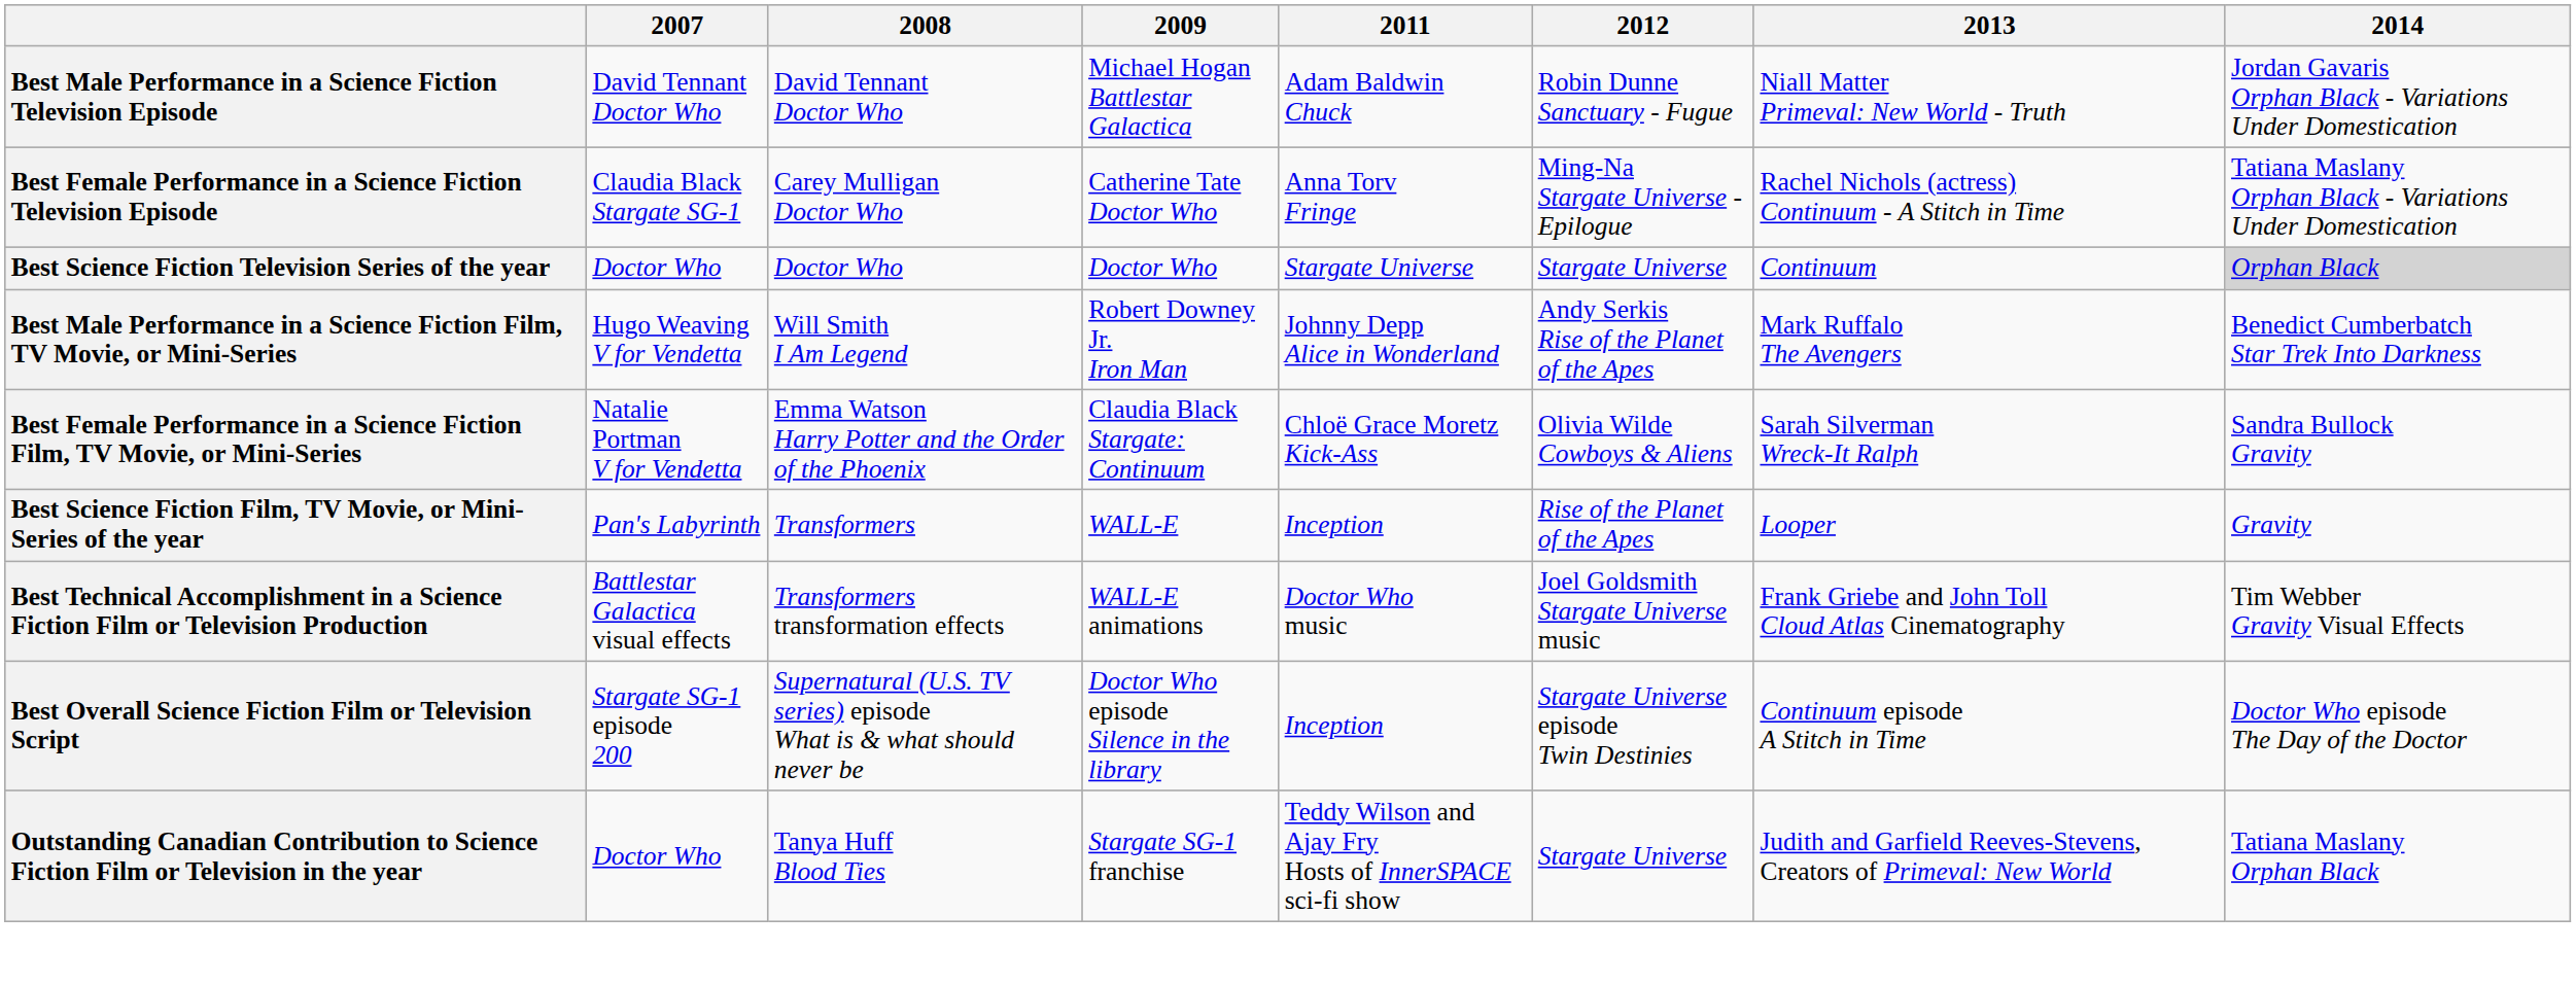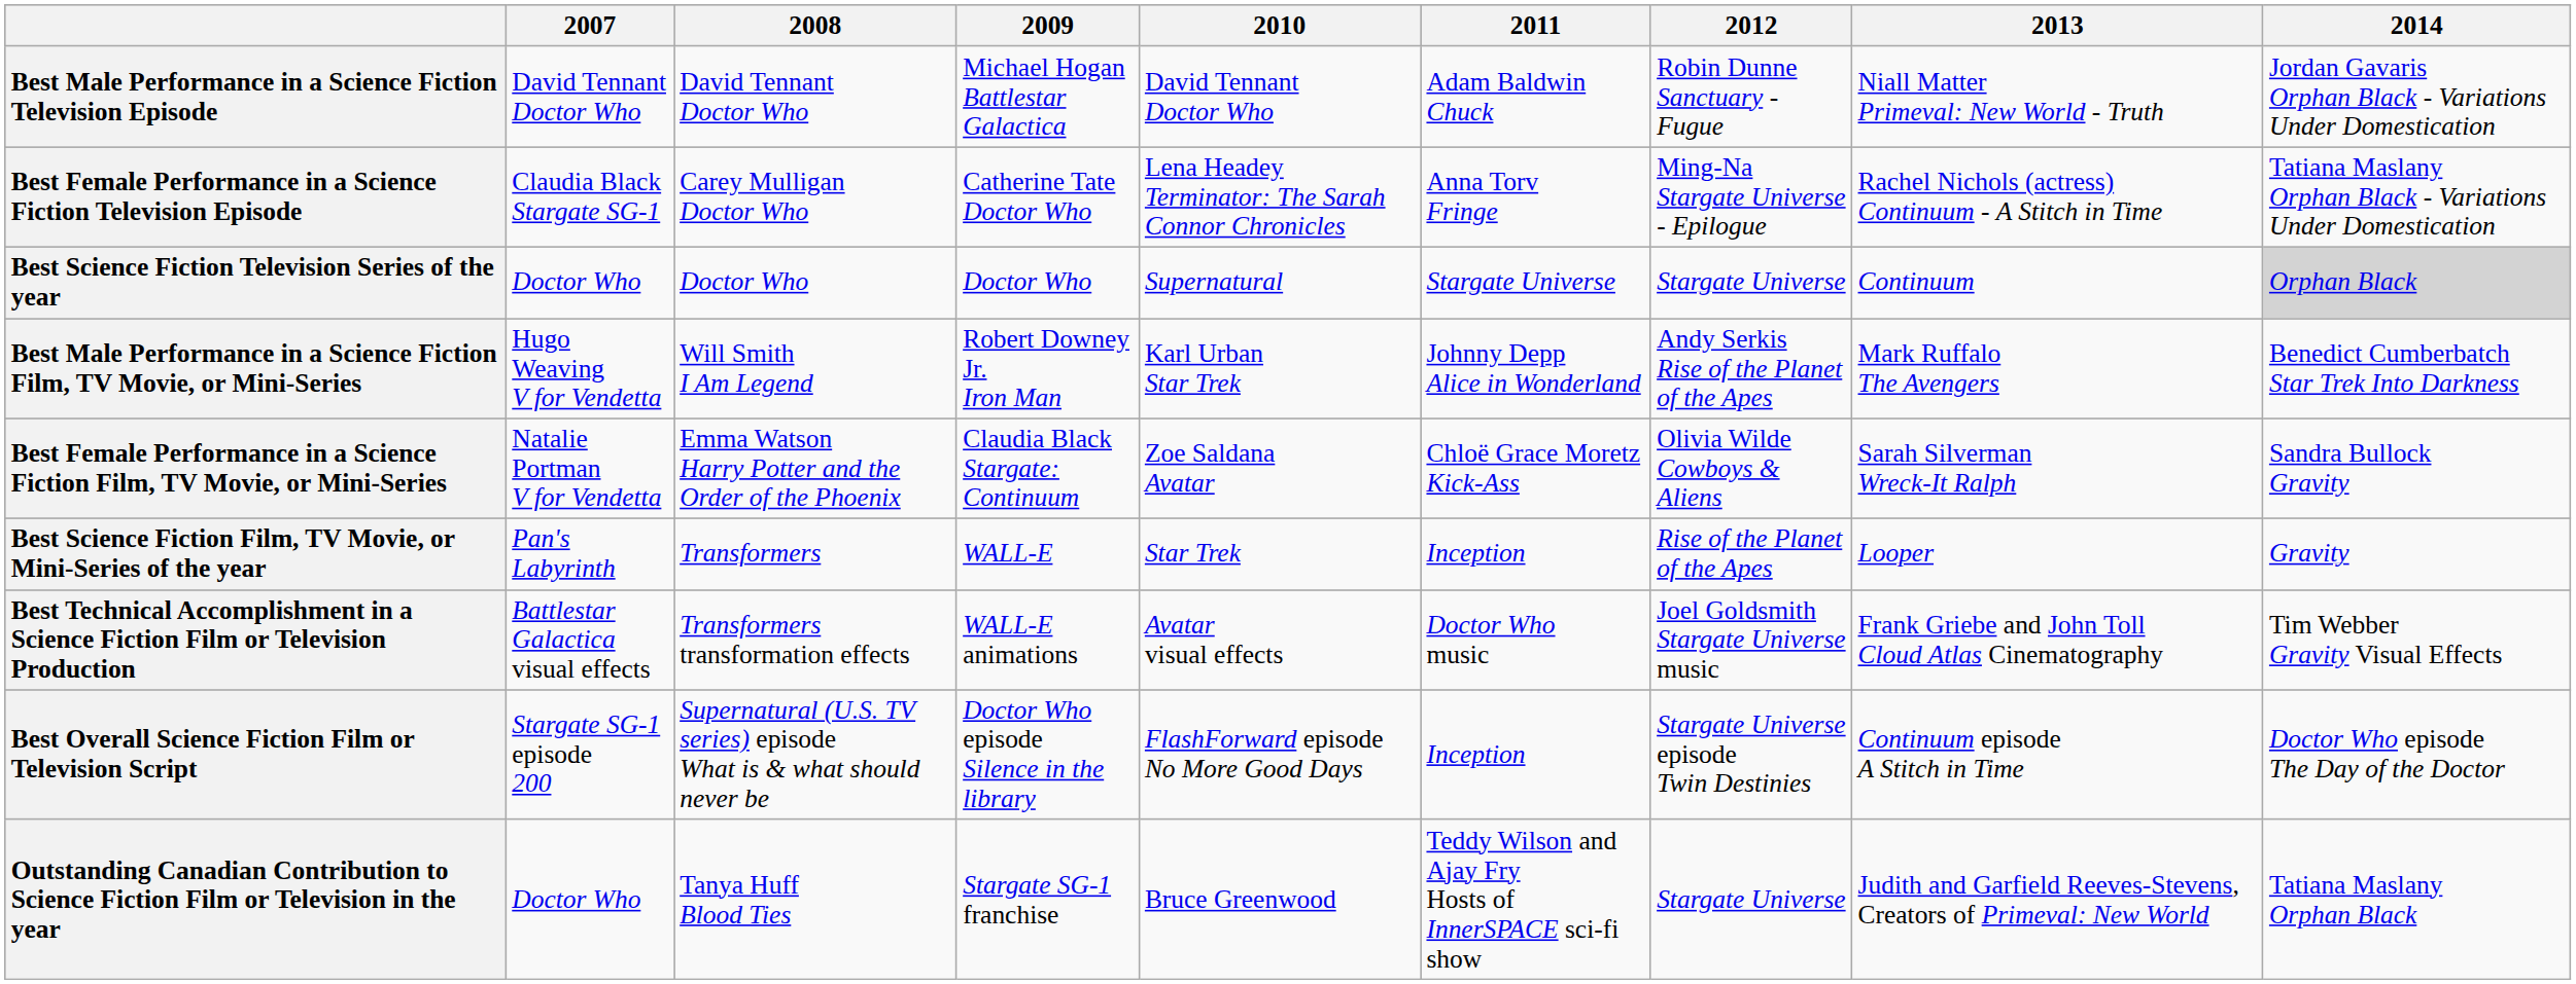+ column: 2010 | David Tennant Doctor Who | Lena Headey Terminator: The Sarah Connor Chronicles | Supernatural | Karl Urban Star Trek | Zoe Saldana Avatar | Star Trek | Avatar visual effects | FlashForward episode No More Good Days | Bruce Greenwood
